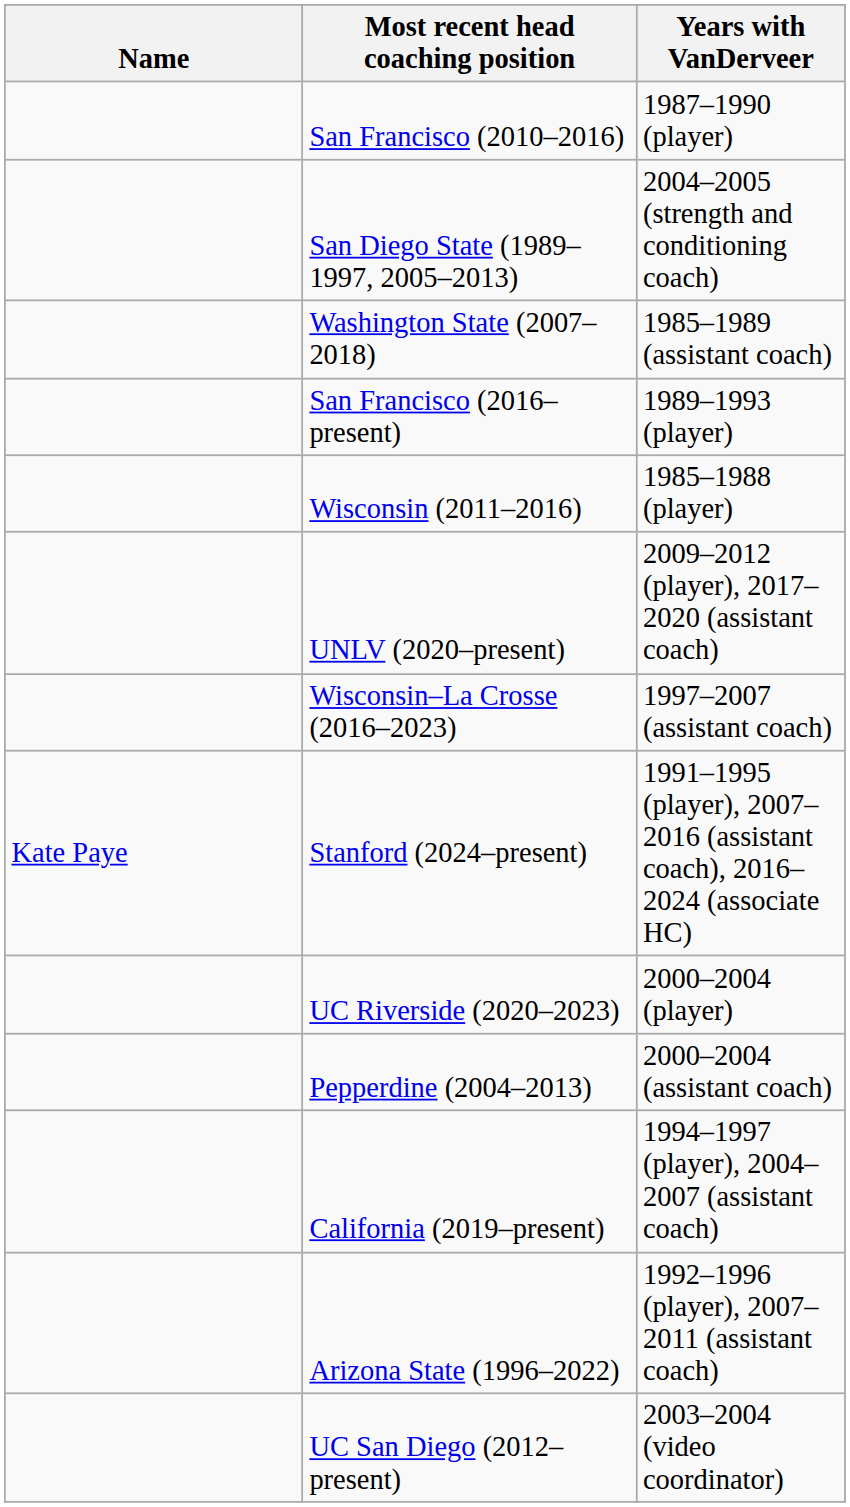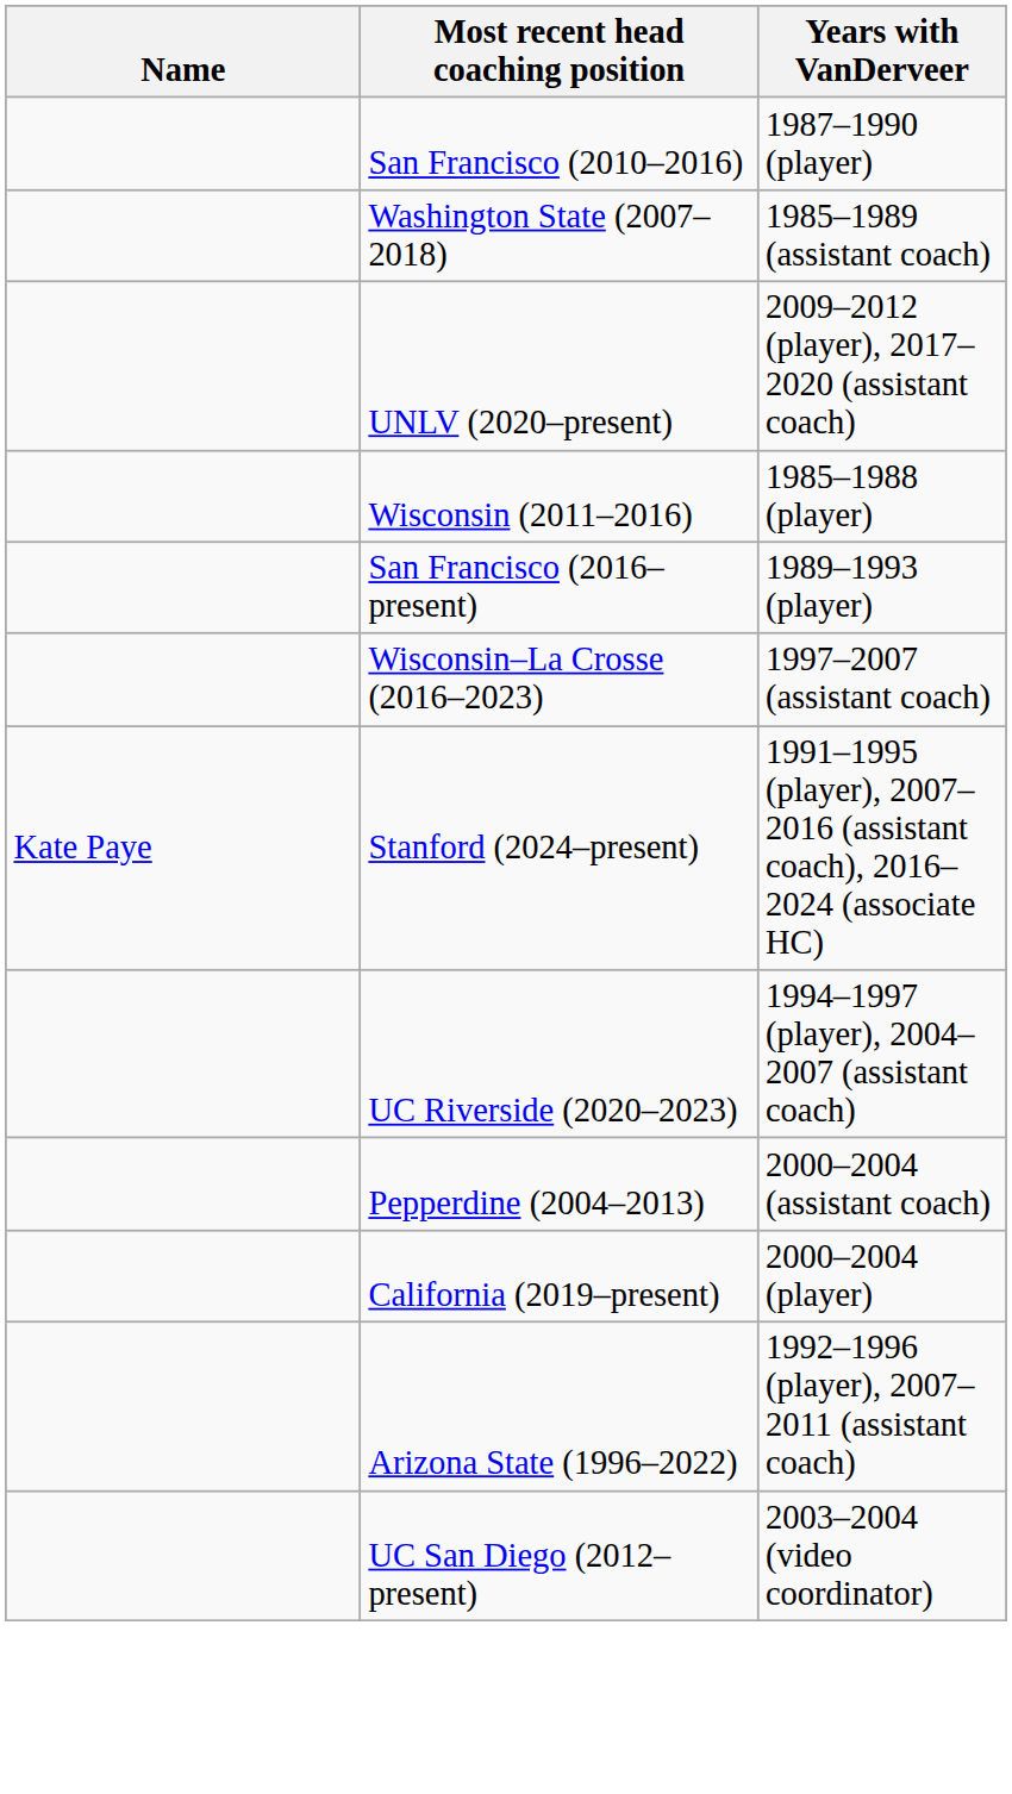- row: San Diego State (1989–1997, 2005–2013) | 2004–2005 (strength and conditioning coach)
rows swapped: San Francisco (2016–present) <-> UNLV (2020–present)
UC Riverside (2020–2023) | Years with VanDerveer: 2000–2004 (player) -> 1994–1997 (player), 2004–2007 (assistant coach)
California (2019–present) | Years with VanDerveer: 1994–1997 (player), 2004–2007 (assistant coach) -> 2000–2004 (player)
